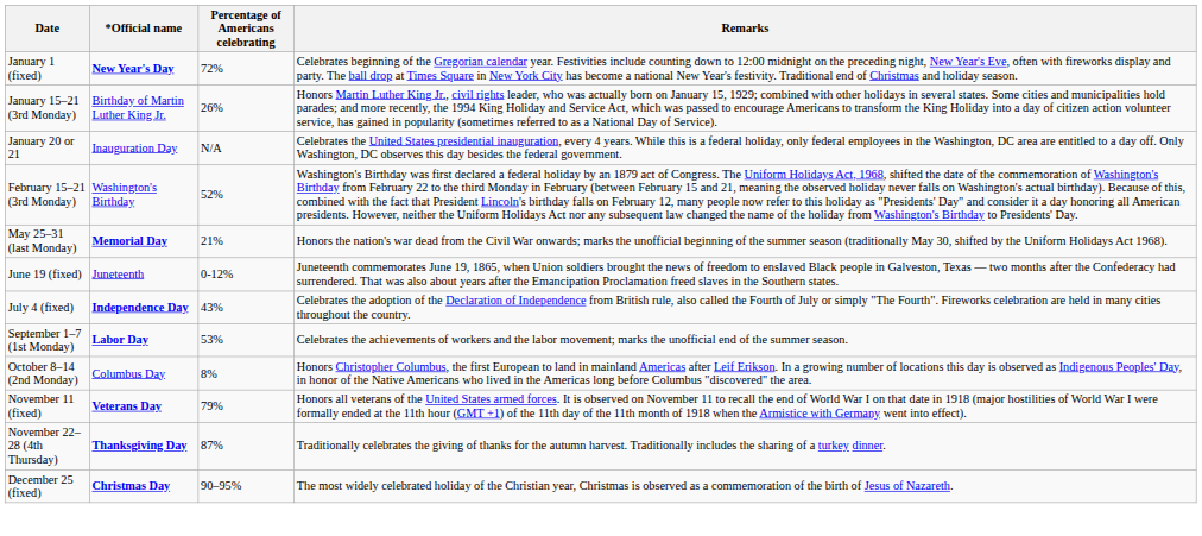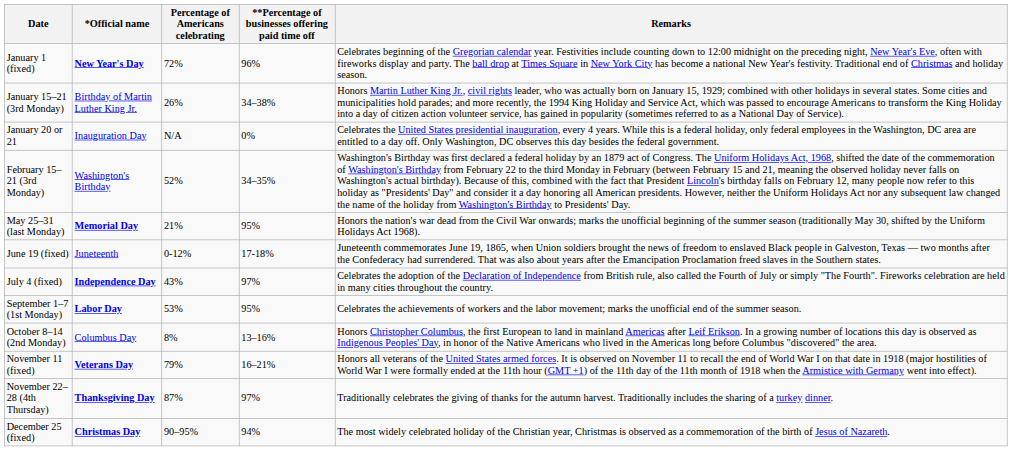+ column: **Percentage of businesses offering paid time off | 96% | 34–38% | 0% | 34–35% | 95% | 17-18% | 97% | 95% | 13–16% | 16–21% | 97% | 94%
